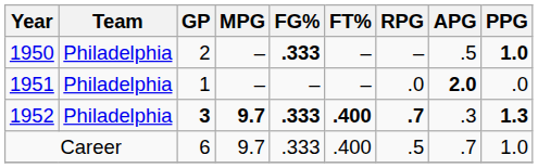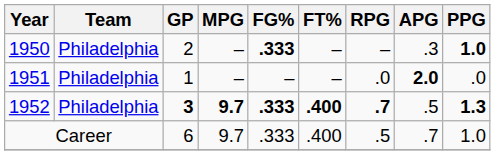1950 | APG: .5 -> .3
1952 | APG: .3 -> .5
